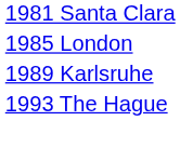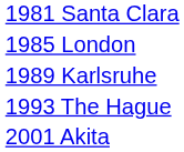+ row: 2001 Akita
